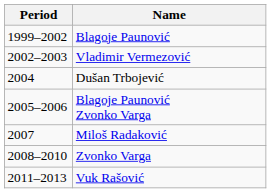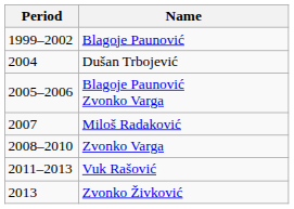- row: 2002–2003 | Vladimir Vermezović
+ row: 2013 | Zvonko Živković
